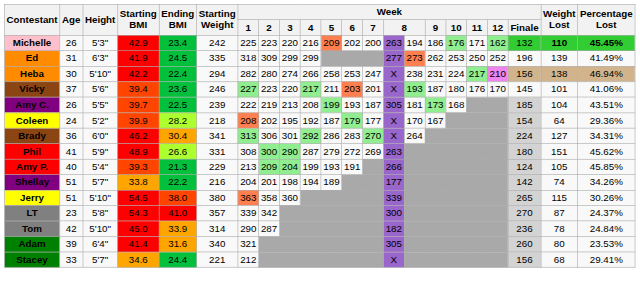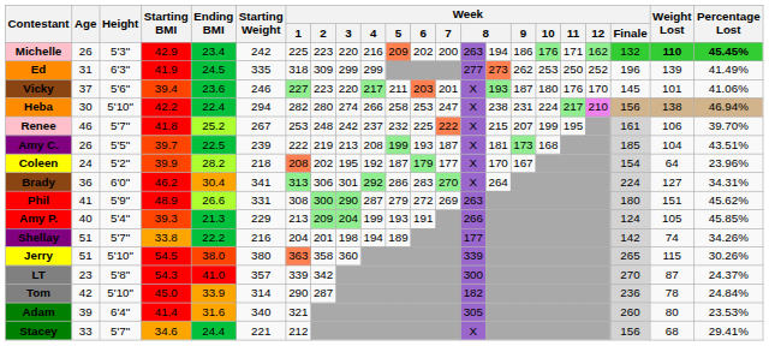rows swapped: Vicky <-> Heba
+ row: Renee | 46 | 5'7" | 41.8 | 25.2 | 267 | 253 | 248 | 242 | 237 | 232 | 225 | 222 | X | 215 | 207 | 199 | 195 | 161 | 106 | 39.70%
Amy C. | column 14: 305 -> X
Coleen | Percentage Lost: 29.36% -> 23.96%
